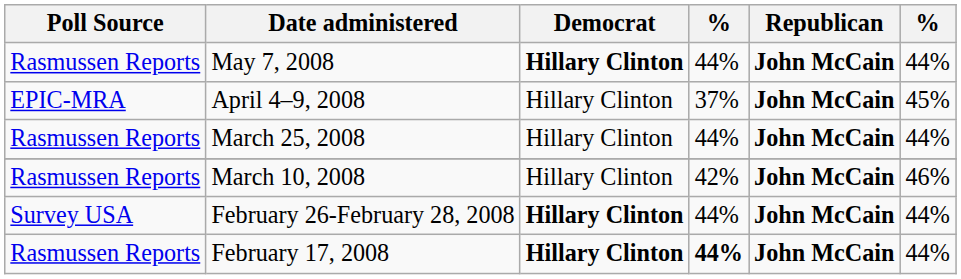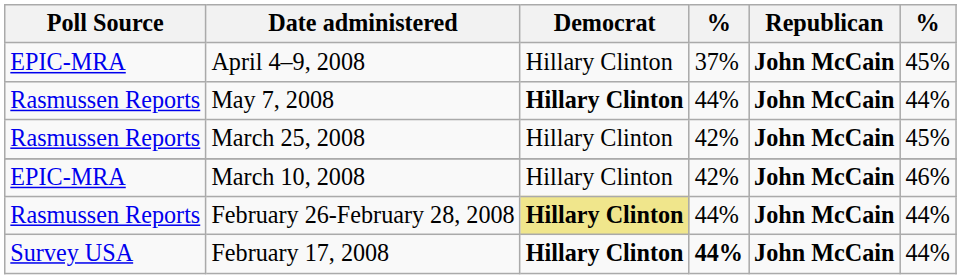rows swapped: May 7, 2008 <-> April 4–9, 2008
March 25, 2008 | column 4: 44% -> 42%
March 25, 2008 | column 6: 44% -> 45%
March 10, 2008 | Poll Source: Rasmussen Reports -> EPIC-MRA
February 26-February 28, 2008 | Poll Source: Survey USA -> Rasmussen Reports
February 26-February 28, 2008 | Democrat: no background -> khaki background
February 17, 2008 | Poll Source: Rasmussen Reports -> Survey USA
